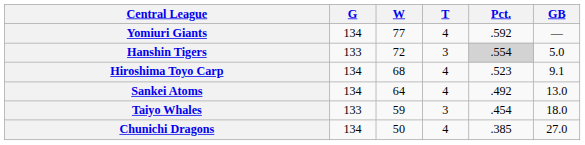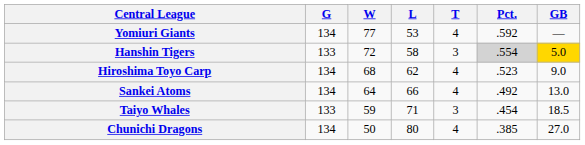+ column: L | 53 | 58 | 62 | 66 | 71 | 80
Hanshin Tigers | GB: no background -> gold background
Hiroshima Toyo Carp | GB: 9.1 -> 9.0
Taiyo Whales | GB: 18.0 -> 18.5
